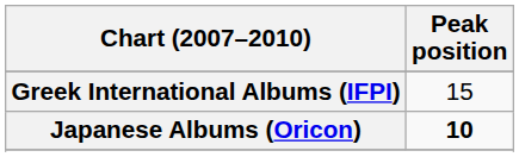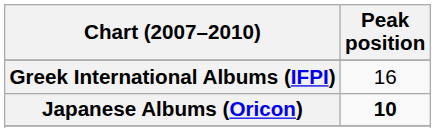Greek International Albums (IFPI) | Peak position: 15 -> 16
